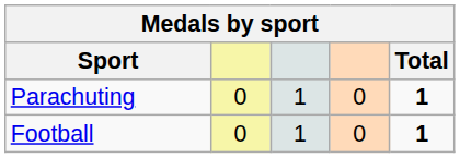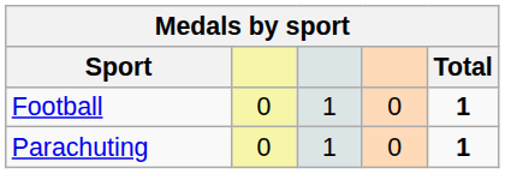rows swapped: Football <-> Parachuting
